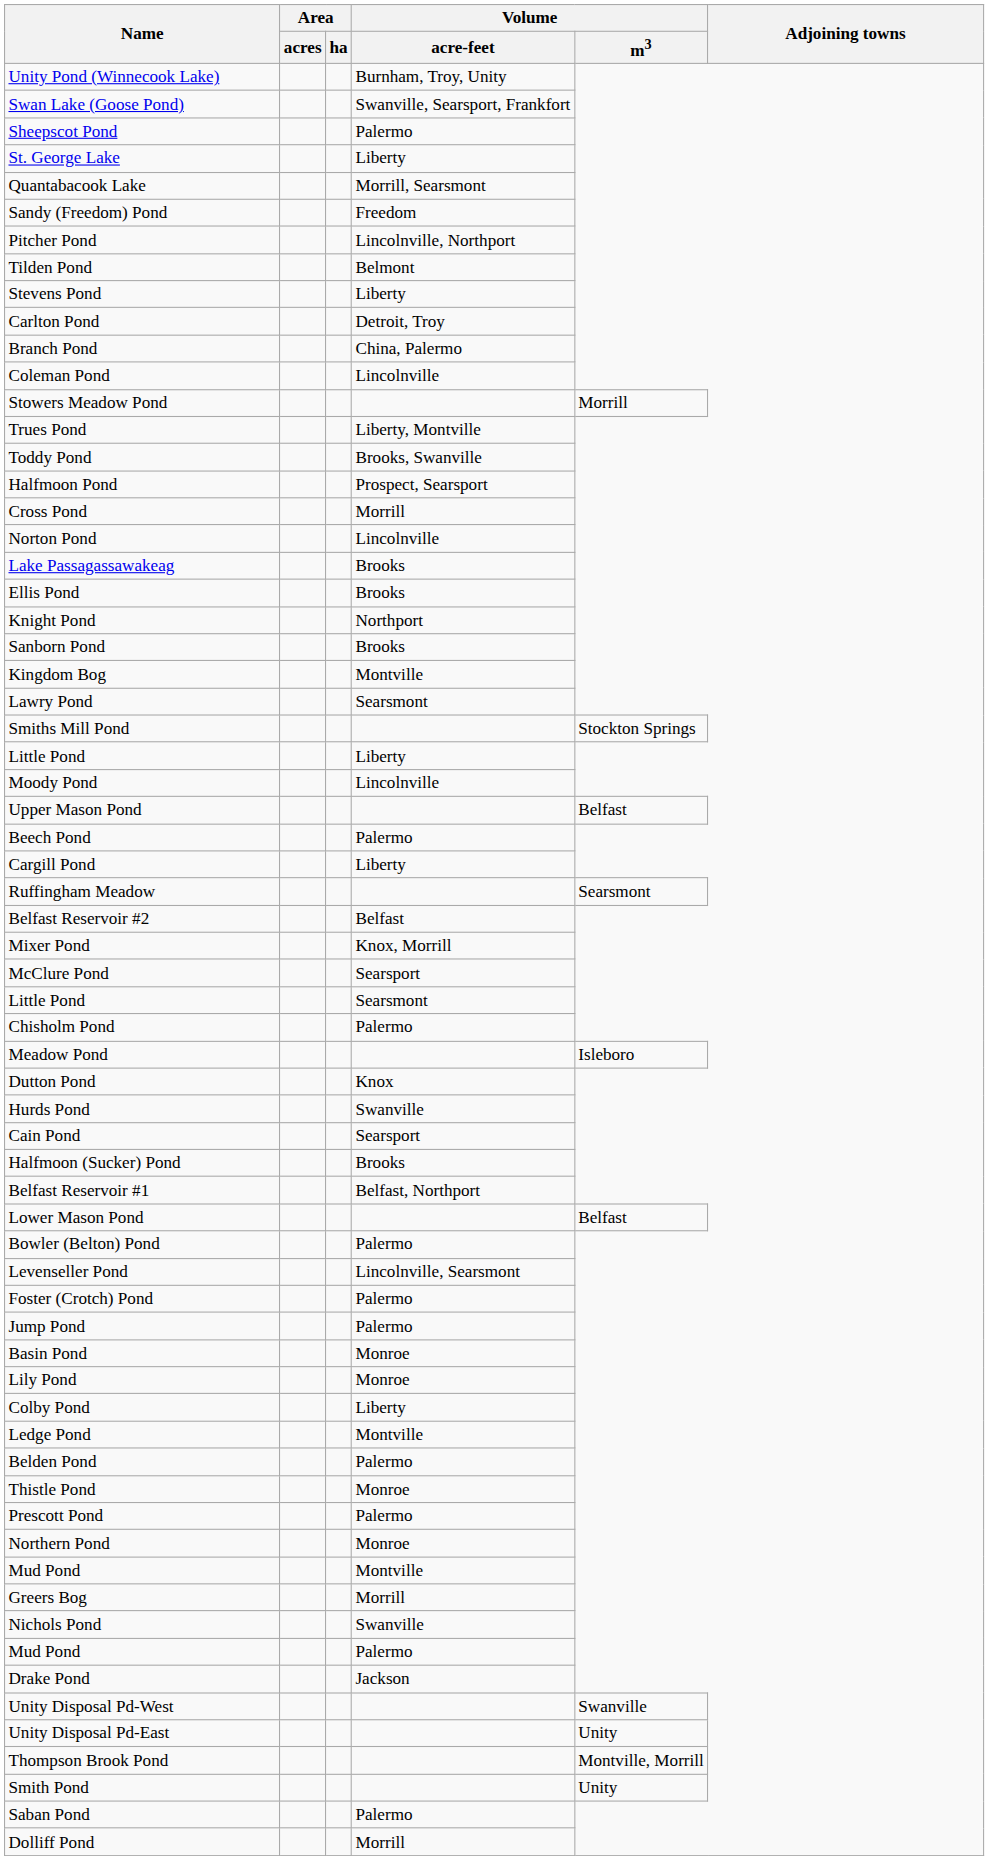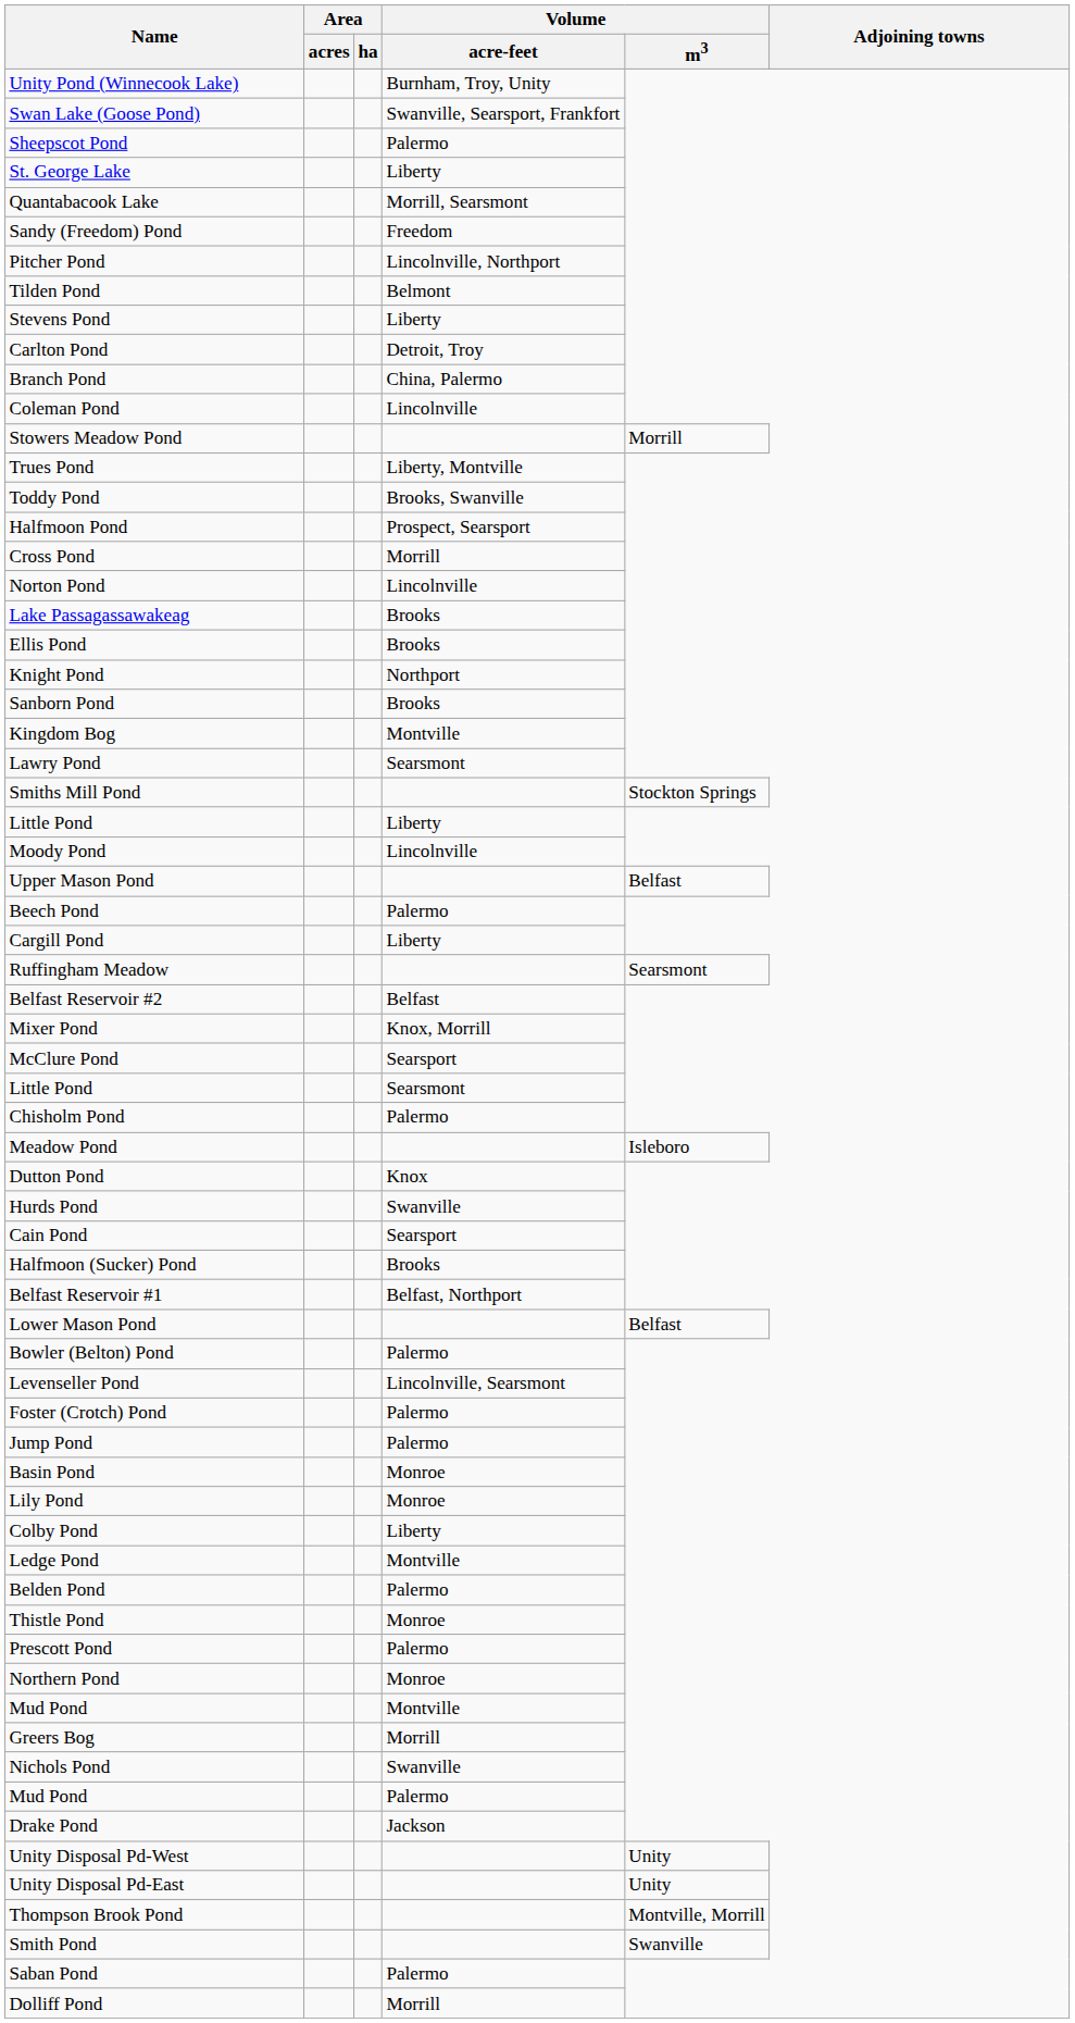Unity Disposal Pd-West | Volume / m3: Swanville -> Unity
Smith Pond | Volume / m3: Unity -> Swanville
